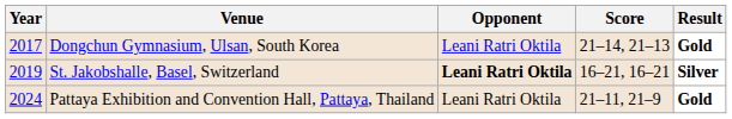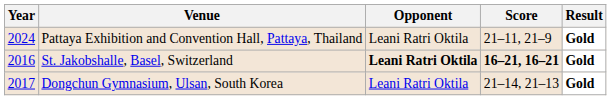rows swapped: Dongchun Gymnasium, Ulsan, South Korea <-> Pattaya Exhibition and Convention Hall, Pattaya, Thailand
St. Jakobshalle, Basel, Switzerland | Year: 2019 -> 2016
St. Jakobshalle, Basel, Switzerland | Score: normal -> bold
St. Jakobshalle, Basel, Switzerland | Result: Silver -> Gold
